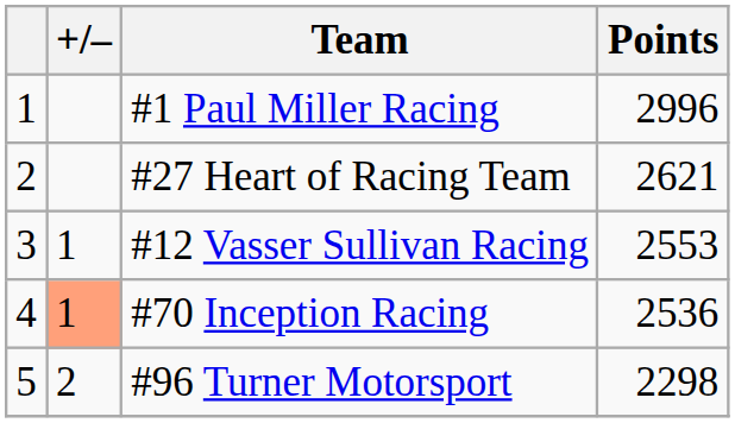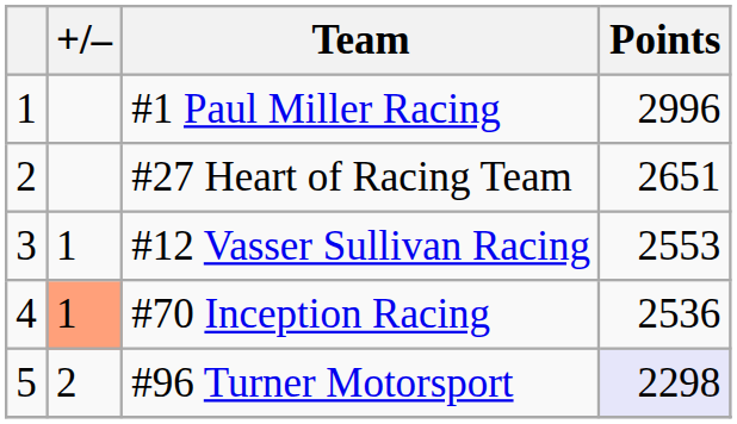#27 Heart of Racing Team | Points: 2621 -> 2651
#96 Turner Motorsport | Points: no background -> lavender background
